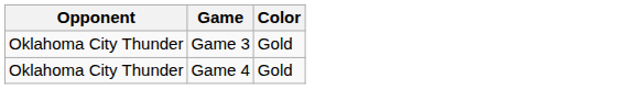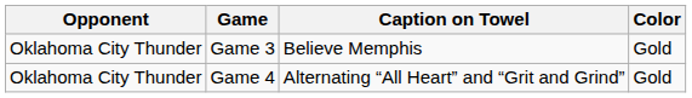+ column: Caption on Towel | Believe Memphis | Alternating “All Heart” and “Grit and Grind”
